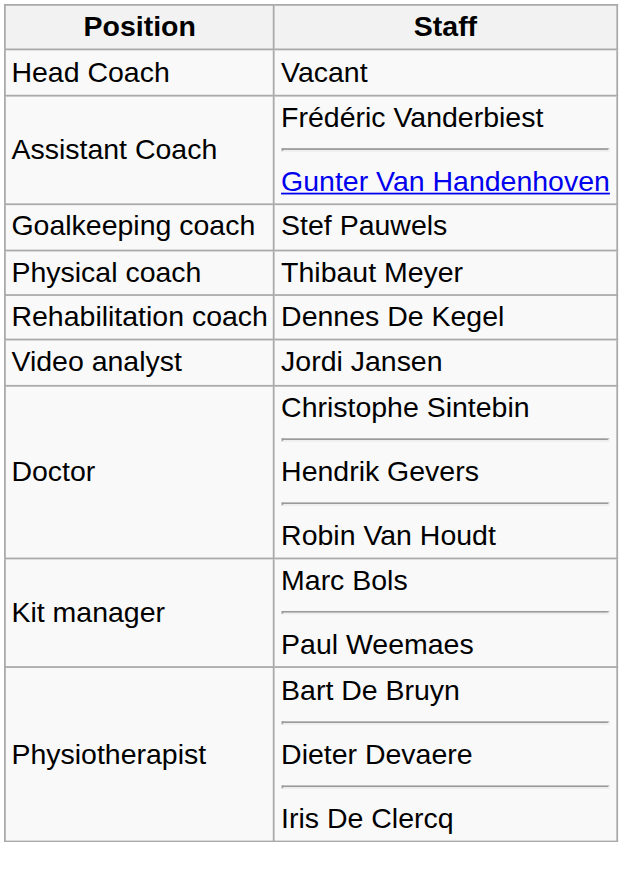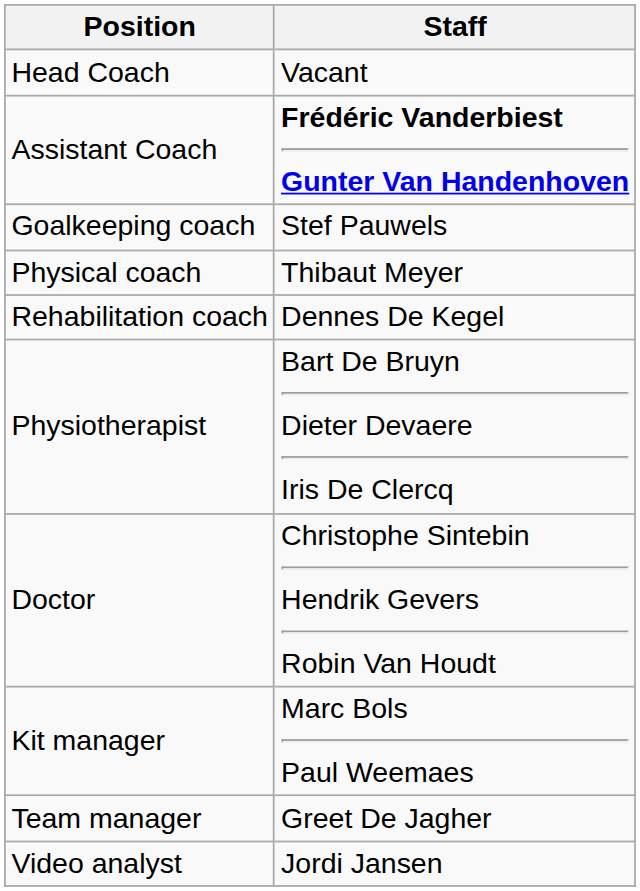Assistant Coach | Staff: normal -> bold
rows swapped: Physiotherapist <-> Video analyst
+ row: Team manager | Greet De Jagher
